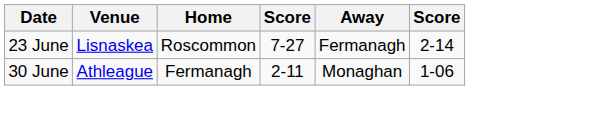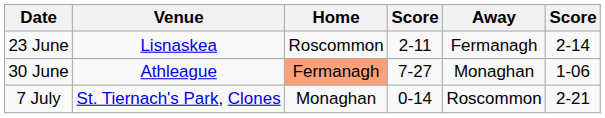23 June | column 4: 7-27 -> 2-11
30 June | Home: no background -> lightsalmon background
30 June | column 4: 2-11 -> 7-27
+ row: 7 July | St. Tiernach's Park, Clones | Monaghan | 0-14 | Roscommon | 2-21
